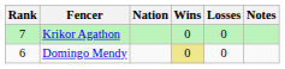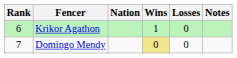Krikor Agathon | Rank: 7 -> 6
Krikor Agathon | Wins: 0 -> 1
Domingo Mendy | Rank: 6 -> 7
